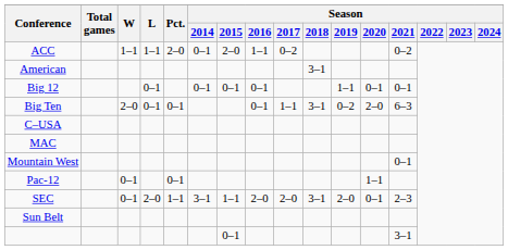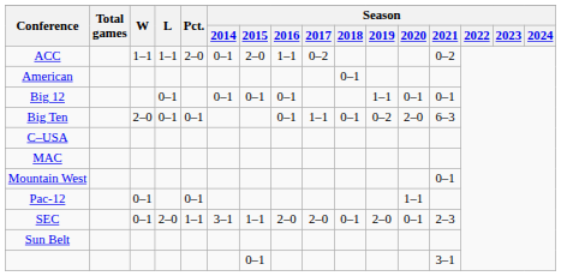American | Season / 2018: 3–1 -> 0–1
Big Ten | Season / 2018: 3–1 -> 0–1
SEC | Season / 2018: 3–1 -> 0–1
